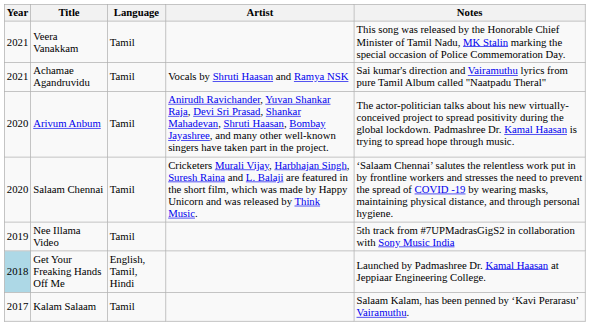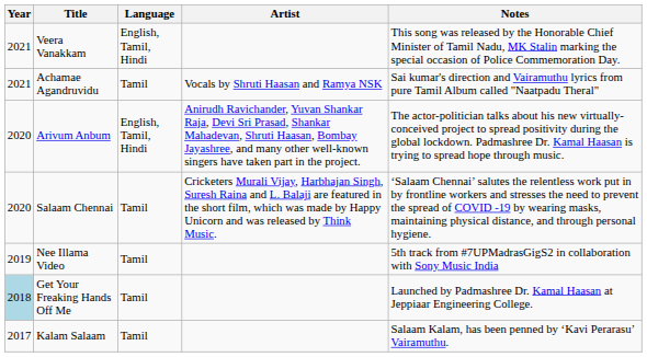Veera Vanakkam | Language: Tamil -> English, Tamil, Hindi
Arivum Anbum | Language: Tamil -> English, Tamil, Hindi
Get Your Freaking Hands Off Me | Language: English, Tamil, Hindi -> Tamil
